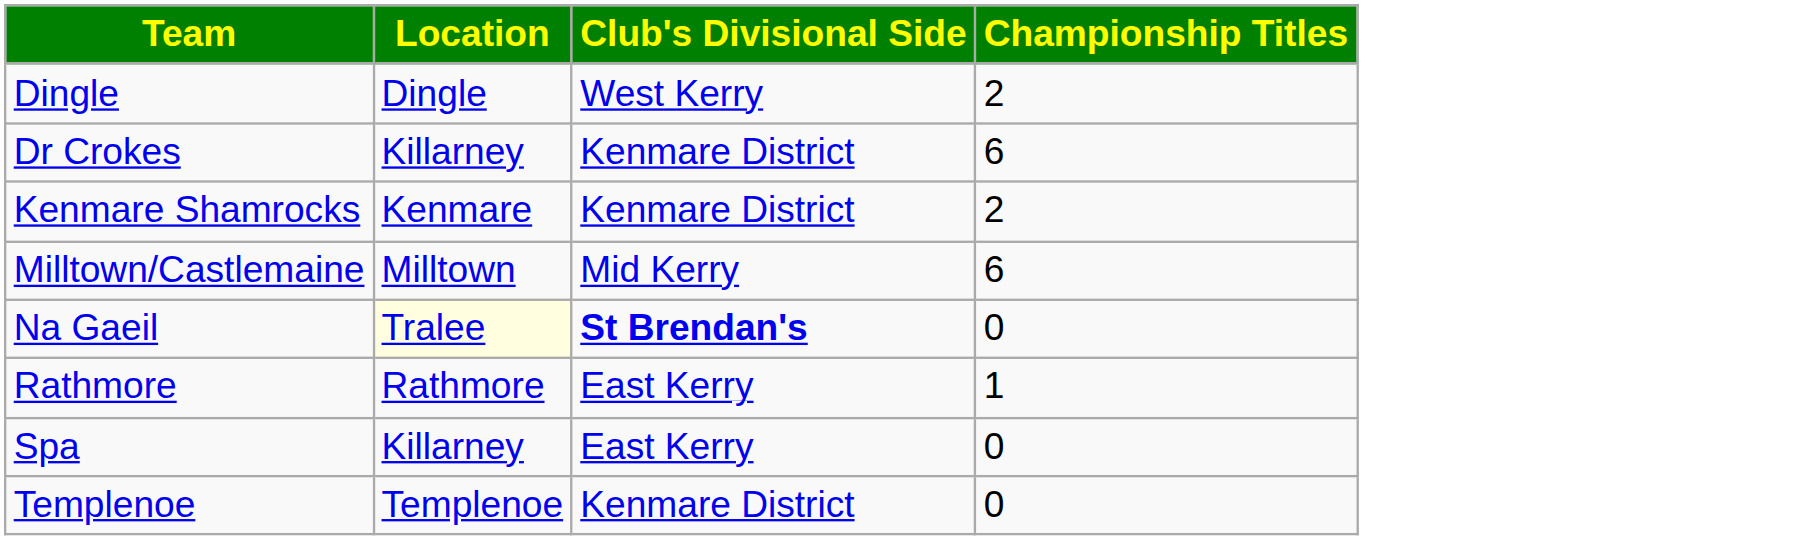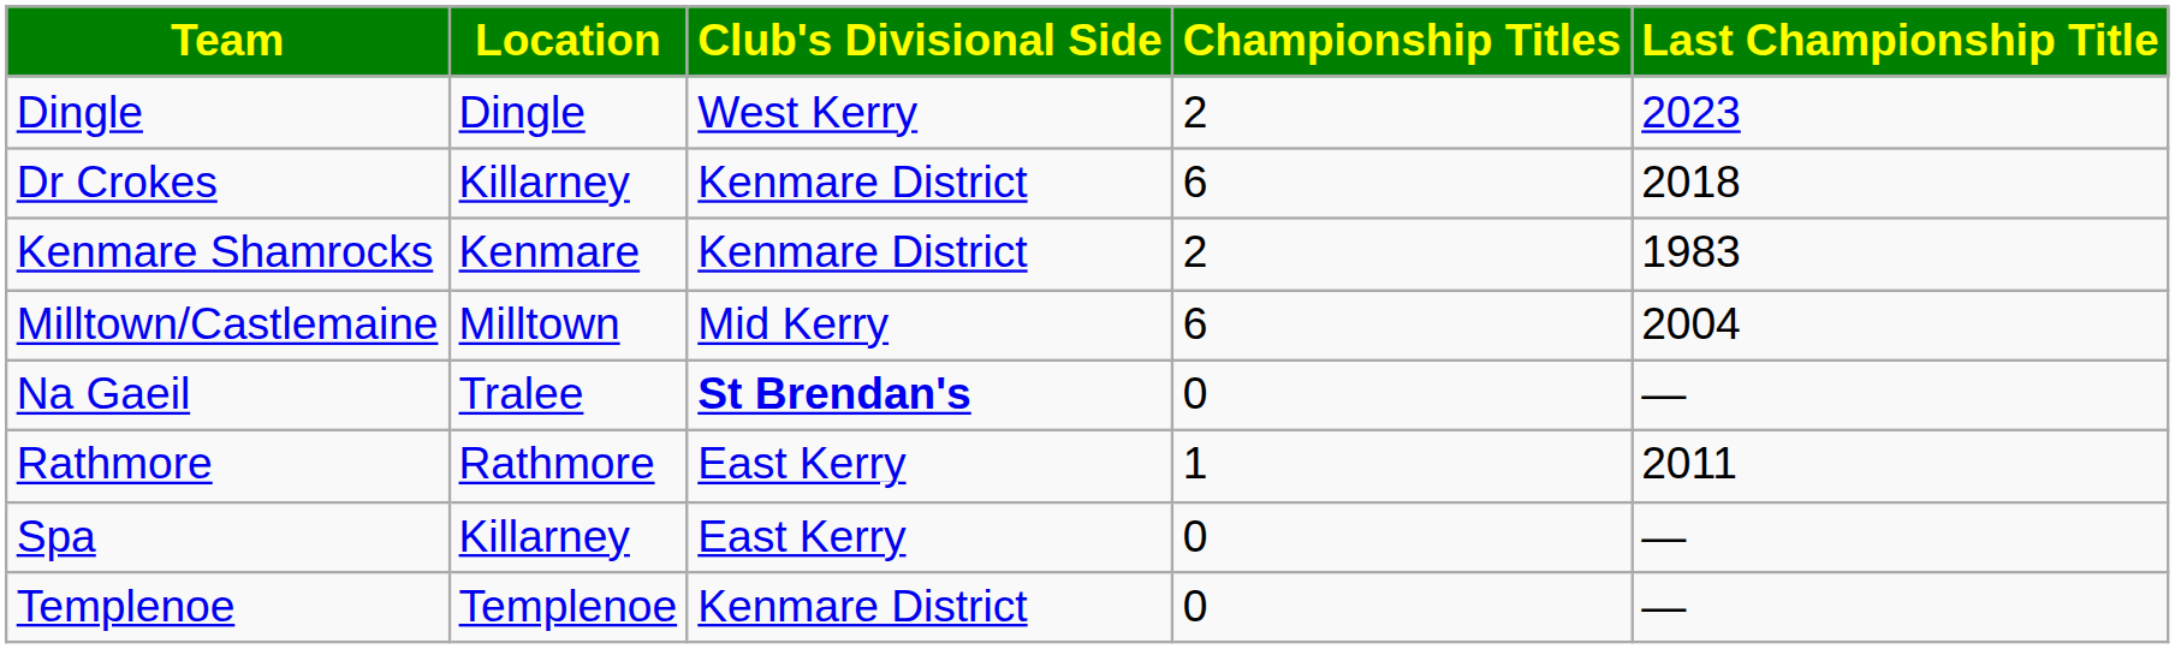+ column: Last Championship Title | 2023 | 2018 | 1983 | 2004 | — | 2011 | — | —
Na Gaeil | Location: lightyellow background -> no background
